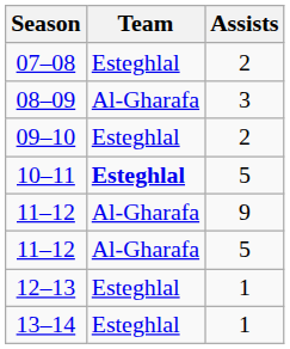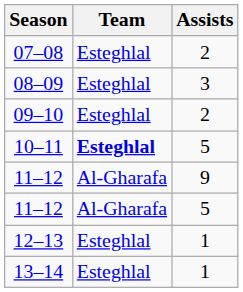08–09 | Team: Al-Gharafa -> Esteghlal
